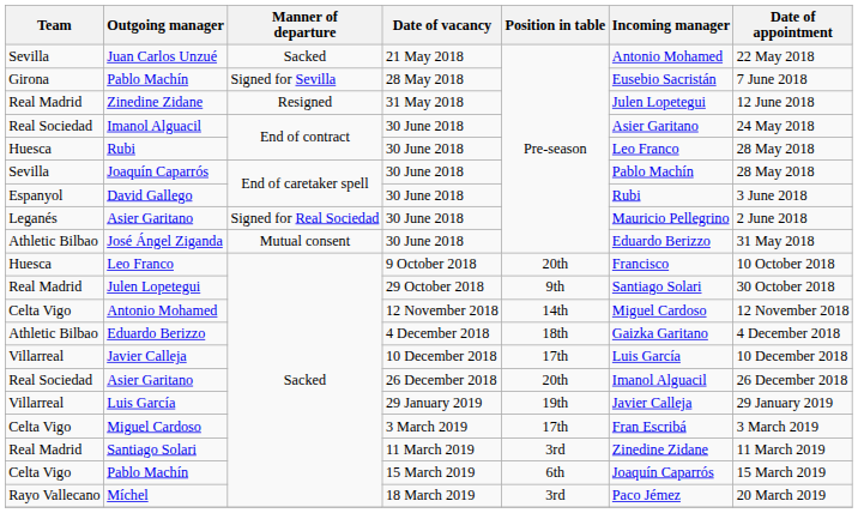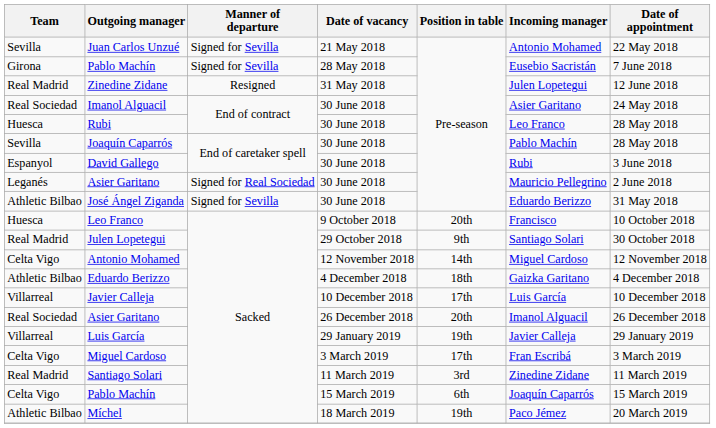Juan Carlos Unzué | Manner of departure: Sacked -> Signed for Sevilla
José Ángel Ziganda | Manner of departure: Mutual consent -> Signed for Sevilla
Míchel | Team: Rayo Vallecano -> Athletic Bilbao
Míchel | Position in table: 3rd -> 19th
